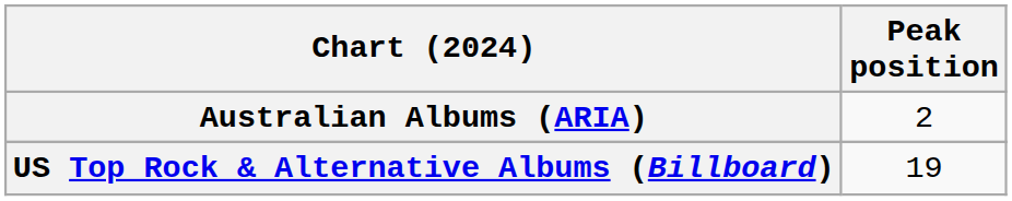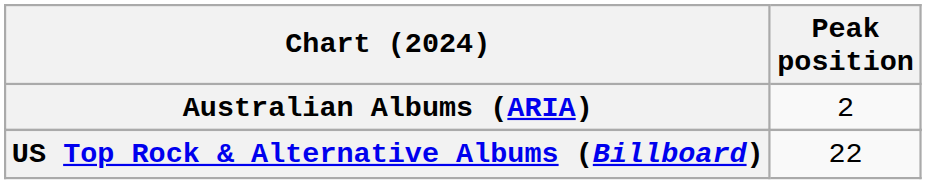US Top Rock & Alternative Albums (Billboard) | Peak position: 19 -> 22
